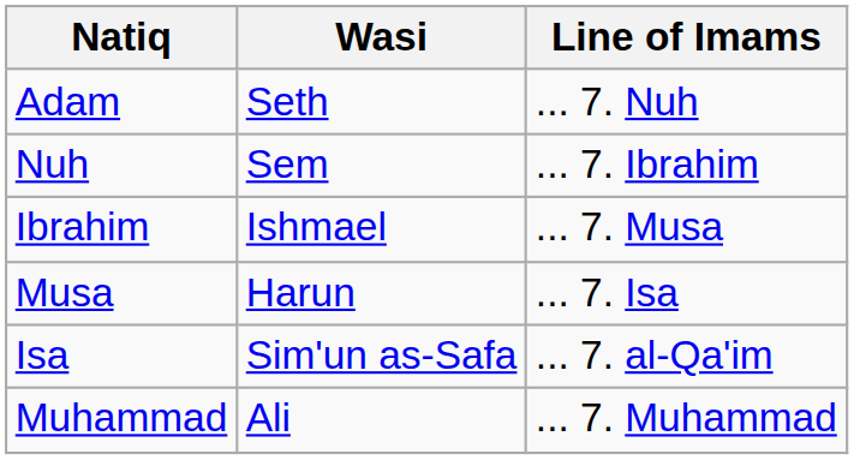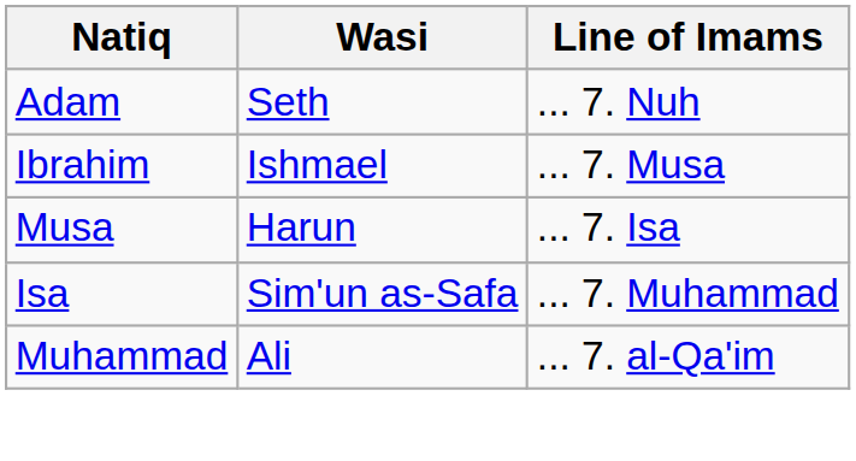- row: Nuh | Sem | ... 7. Ibrahim
Isa | Line of Imams: ... 7. al-Qa'im -> ... 7. Muhammad
Muhammad | Line of Imams: ... 7. Muhammad -> ... 7. al-Qa'im
